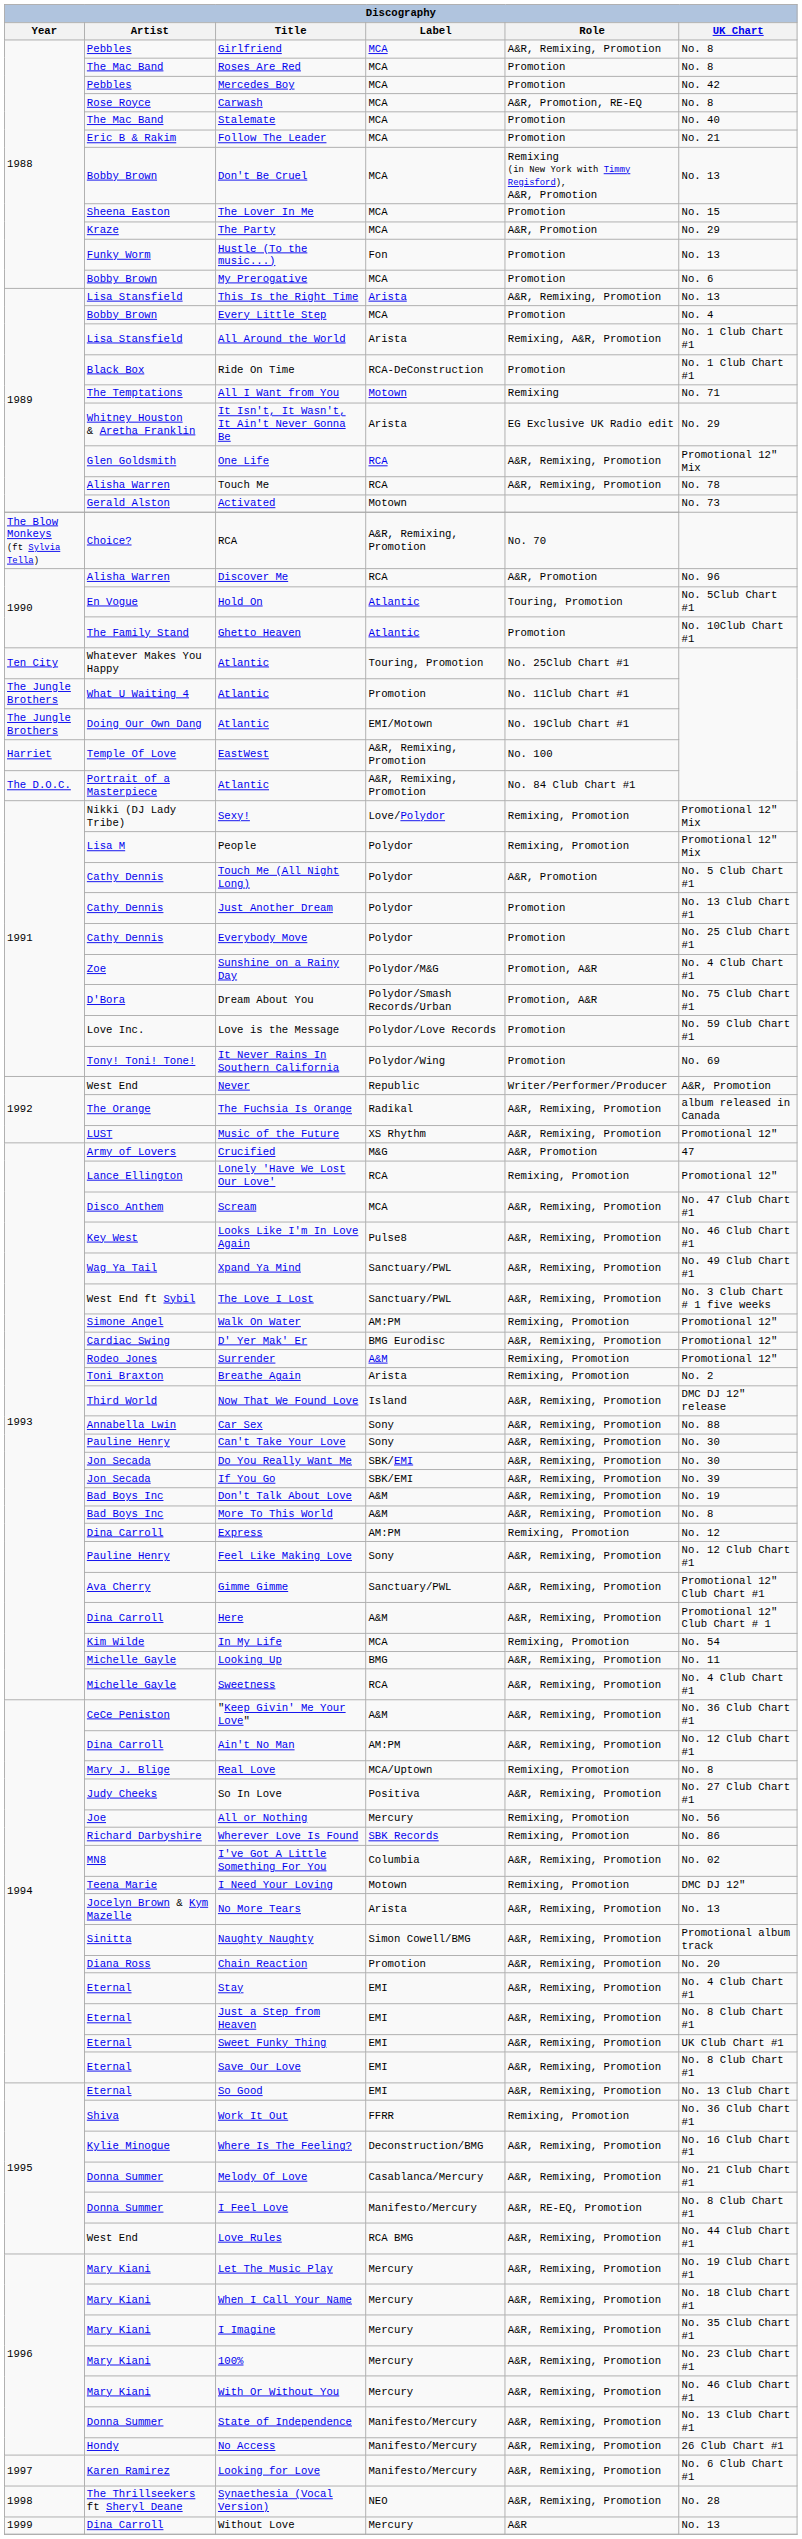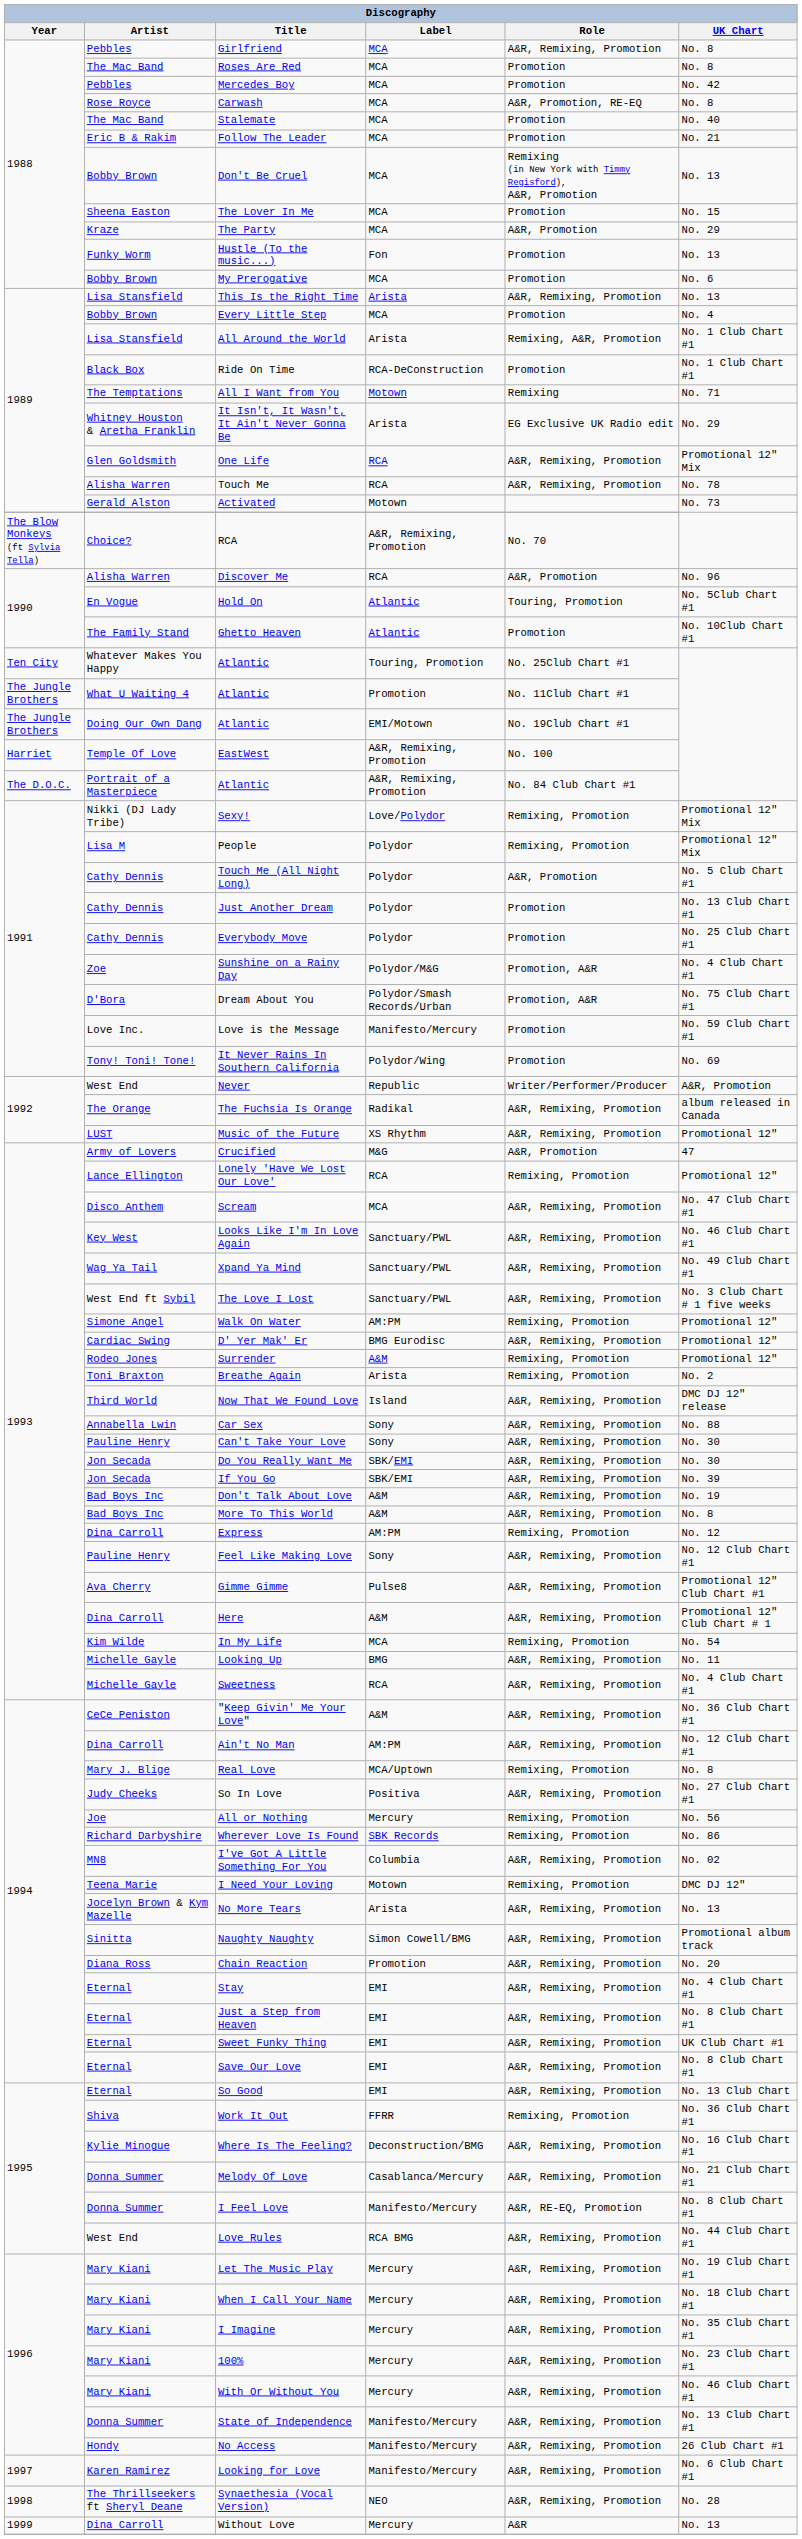Love is the Message | Label: Polydor/Love Records -> Manifesto/Mercury
Looks Like I'm In Love Again | Label: Pulse8 -> Sanctuary/PWL
Gimme Gimme | Label: Sanctuary/PWL -> Pulse8
